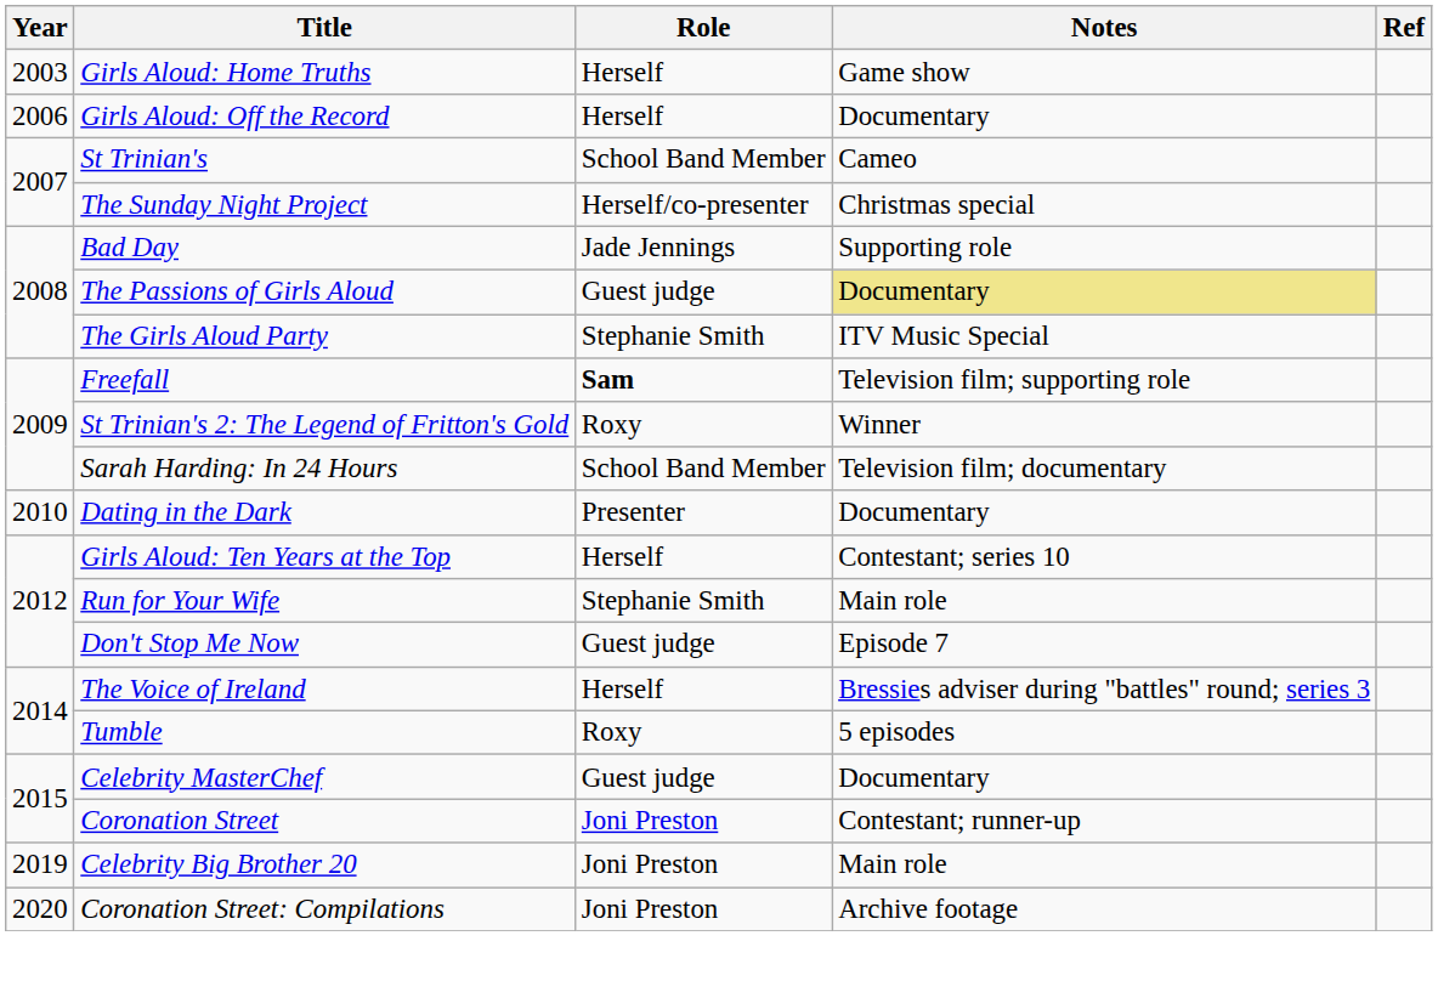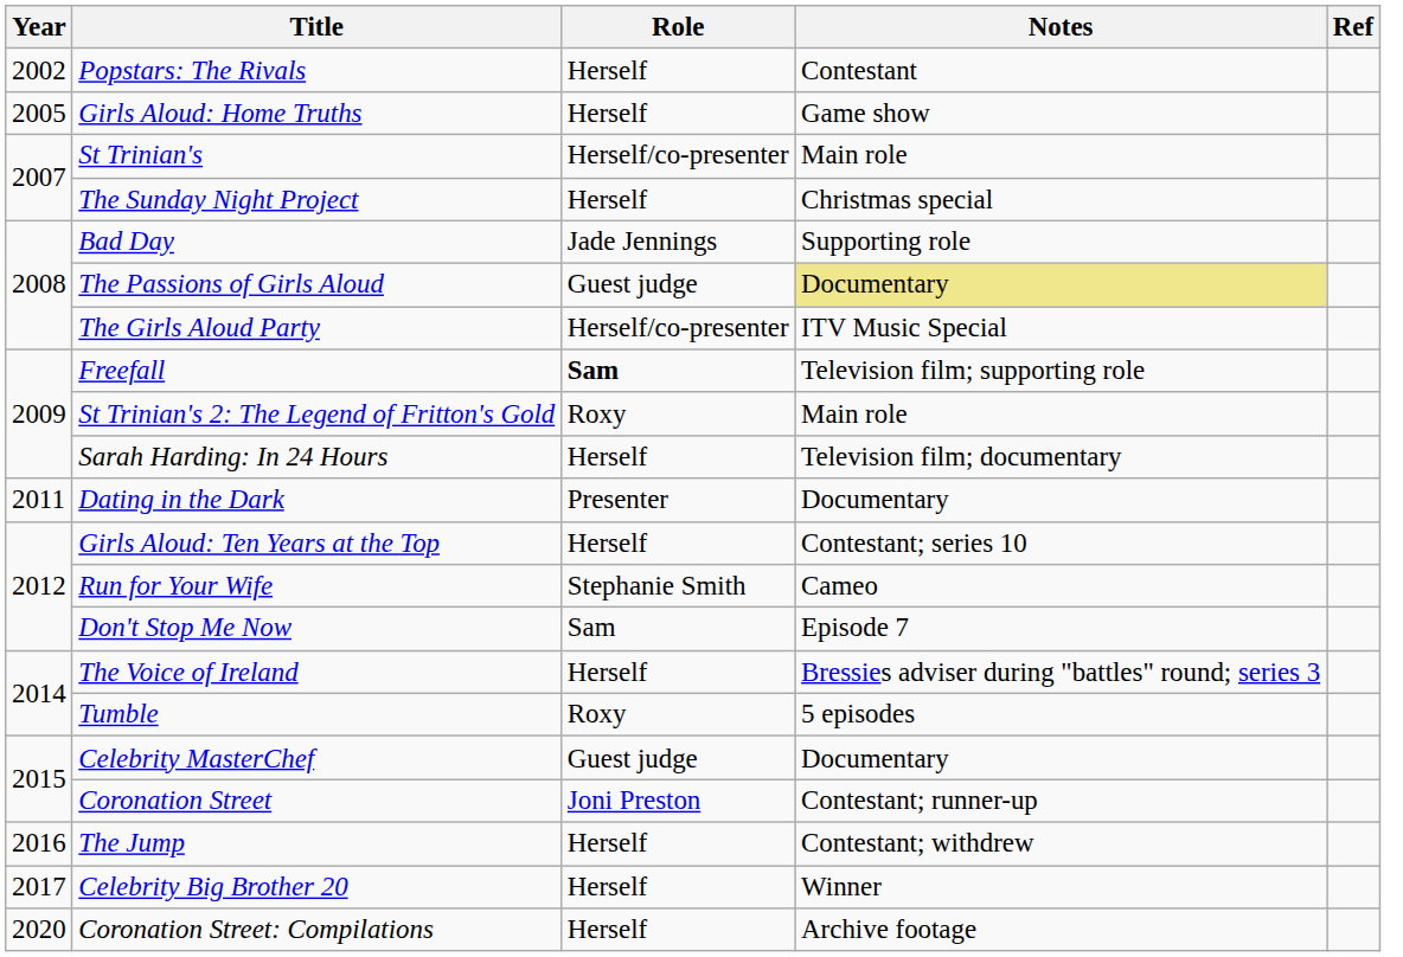+ row: 2002 | Popstars: The Rivals | Herself | Contestant
Girls Aloud: Home Truths | Year: 2003 -> 2005
- row: 2006 | Girls Aloud: Off the Record | Herself | Documentary
St Trinian's | Role: School Band Member -> Herself/co-presenter
St Trinian's | Notes: Cameo -> Main role
The Sunday Night Project | Role: Herself/co-presenter -> Herself
The Girls Aloud Party | Role: Stephanie Smith -> Herself/co-presenter
St Trinian's 2: The Legend of Fritton's Gold | Notes: Winner -> Main role
Sarah Harding: In 24 Hours | Role: School Band Member -> Herself
Dating in the Dark | Year: 2010 -> 2011
Run for Your Wife | Notes: Main role -> Cameo
Don't Stop Me Now | Role: Guest judge -> Sam
+ row: 2016 | The Jump | Herself | Contestant; withdrew
Celebrity Big Brother 20 | Year: 2019 -> 2017
Celebrity Big Brother 20 | Role: Joni Preston -> Herself
Celebrity Big Brother 20 | Notes: Main role -> Winner
Coronation Street: Compilations | Role: Joni Preston -> Herself
